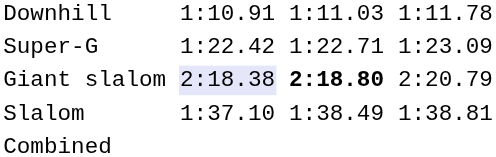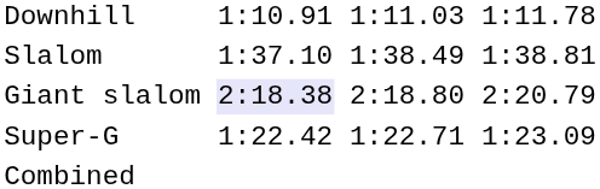rows swapped: Super-G <-> Slalom
Giant slalom | column 5: bold -> normal
